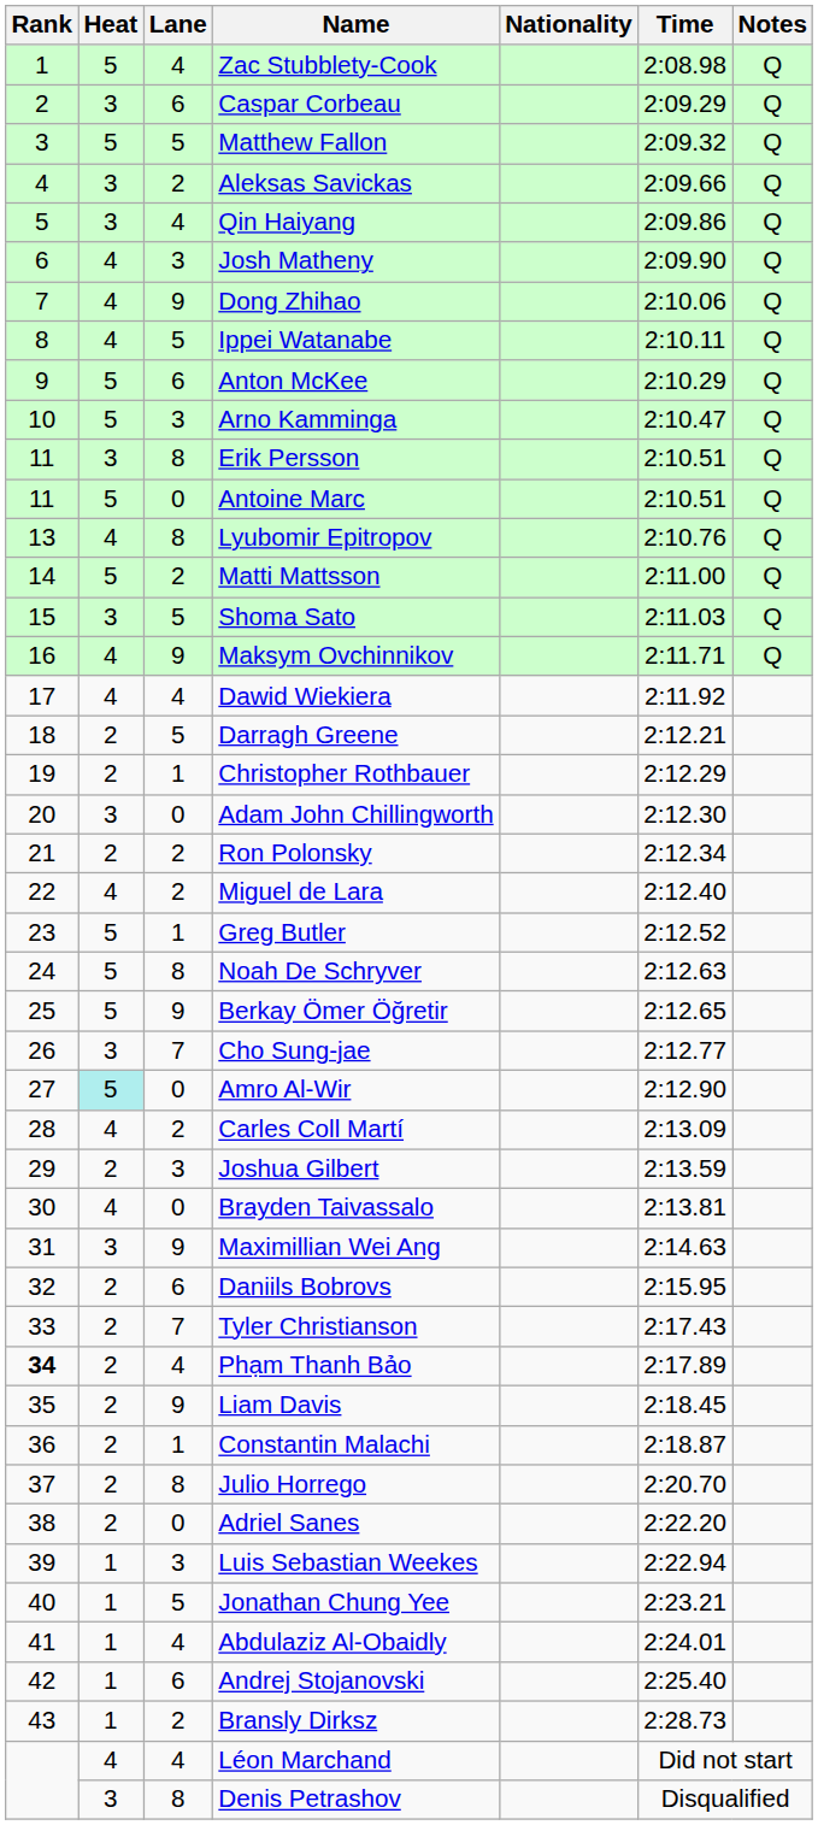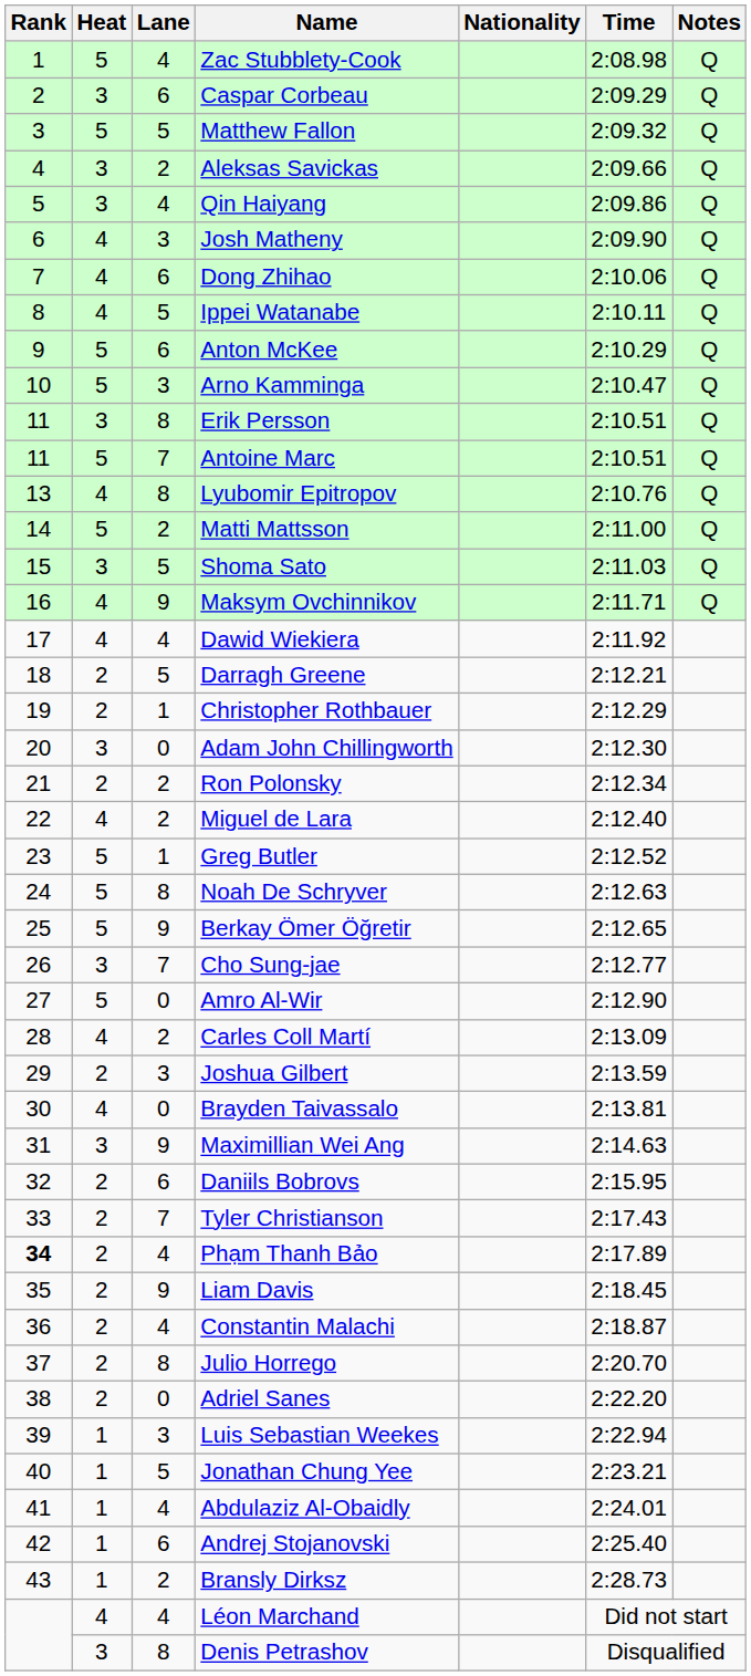Dong Zhihao | Lane: 9 -> 6
Antoine Marc | Lane: 0 -> 7
Amro Al-Wir | Heat: paleturquoise background -> no background
Constantin Malachi | Lane: 1 -> 4
